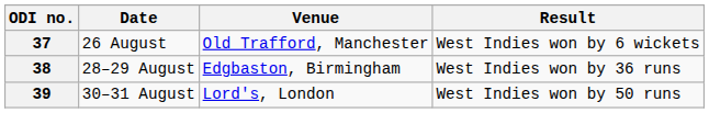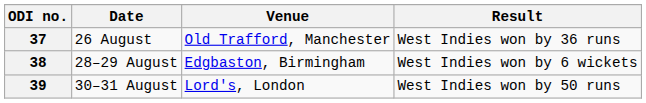37 | Result: West Indies won by 6 wickets -> West Indies won by 36 runs
38 | Result: West Indies won by 36 runs -> West Indies won by 6 wickets
